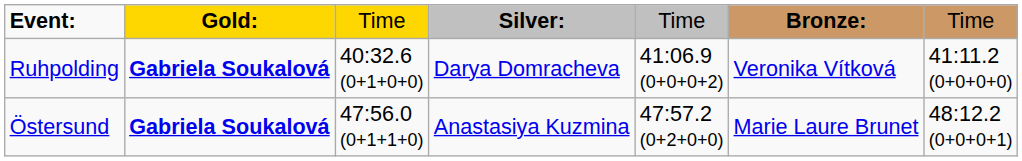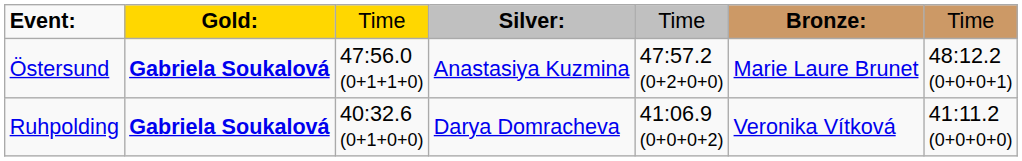rows swapped: Östersund <-> Ruhpolding
